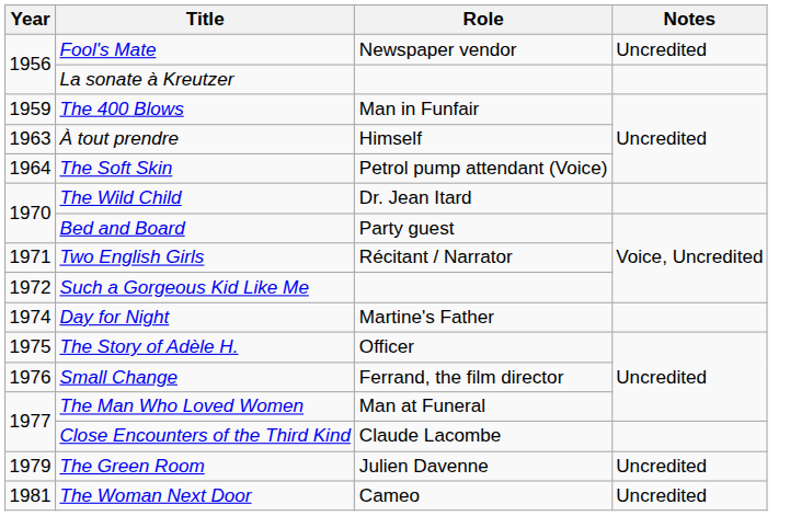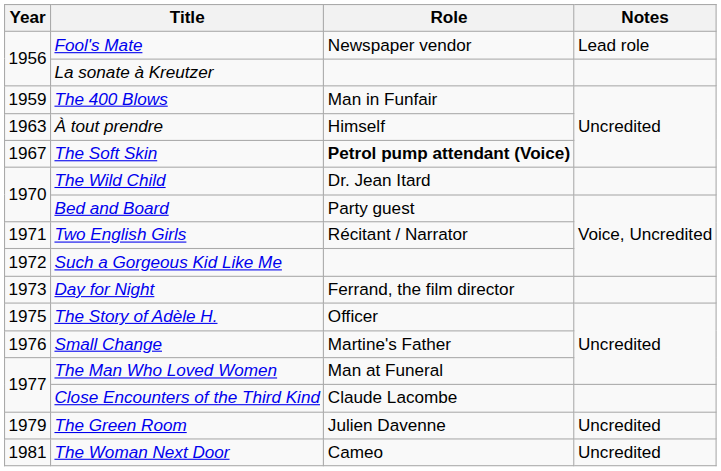Fool's Mate | Notes: Uncredited -> Lead role
The Soft Skin | Year: 1964 -> 1967
The Soft Skin | Role: normal -> bold
Day for Night | Year: 1974 -> 1973
Day for Night | Role: Martine's Father -> Ferrand, the film director
Small Change | Role: Ferrand, the film director -> Martine's Father
